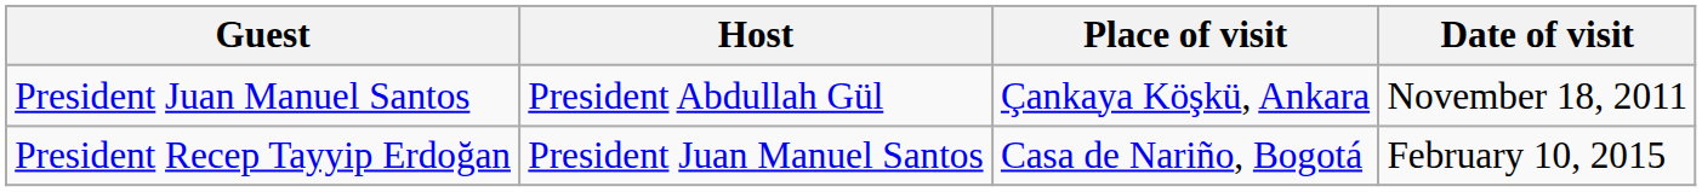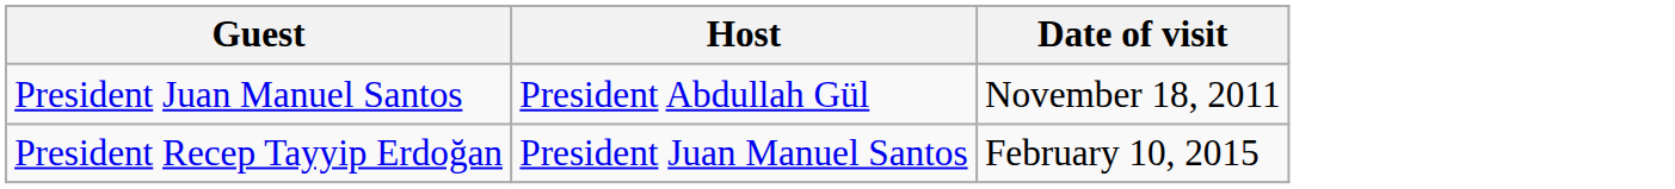- column: Place of visit | Çankaya Köşkü, Ankara | Casa de Nariño, Bogotá
